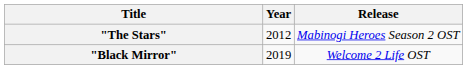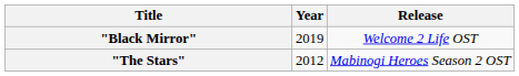rows swapped: "The Stars" <-> "Black Mirror"
